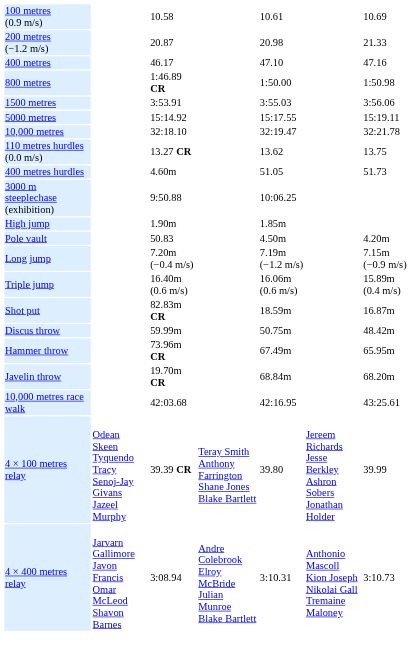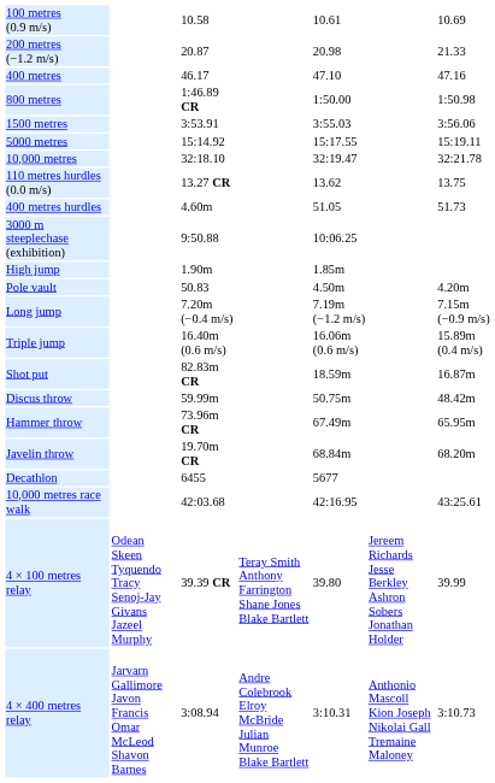+ row: Decathlon | 6455 | 5677
